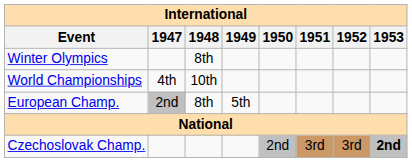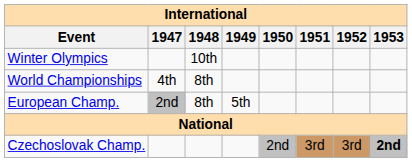Winter Olympics | 1948: 8th -> 10th
World Championships | 1948: 10th -> 8th
